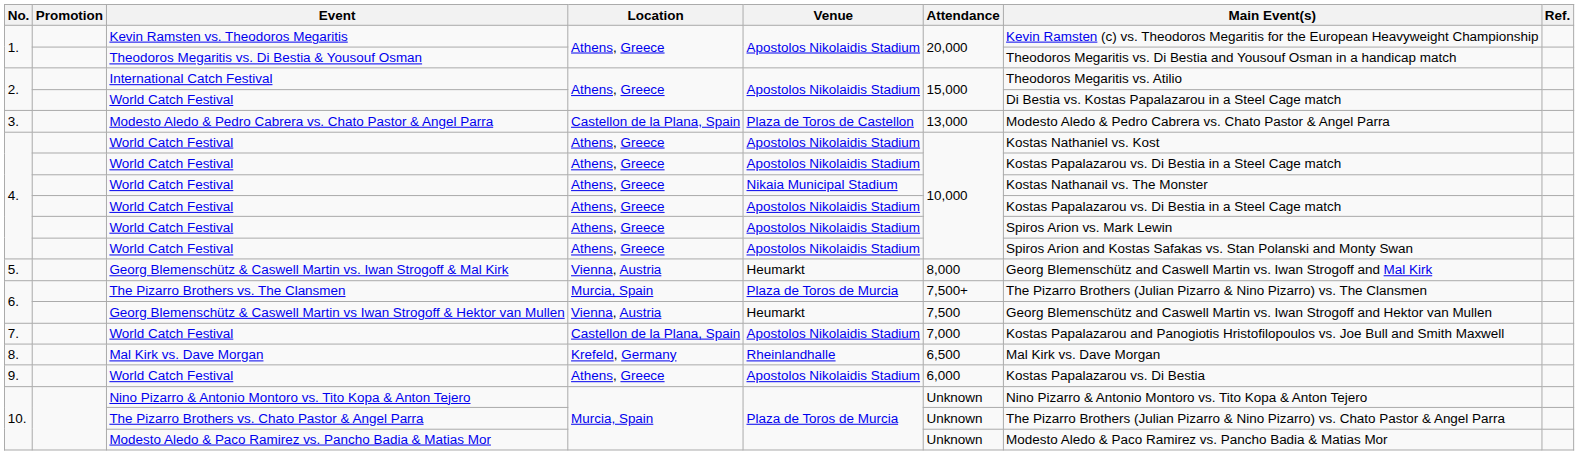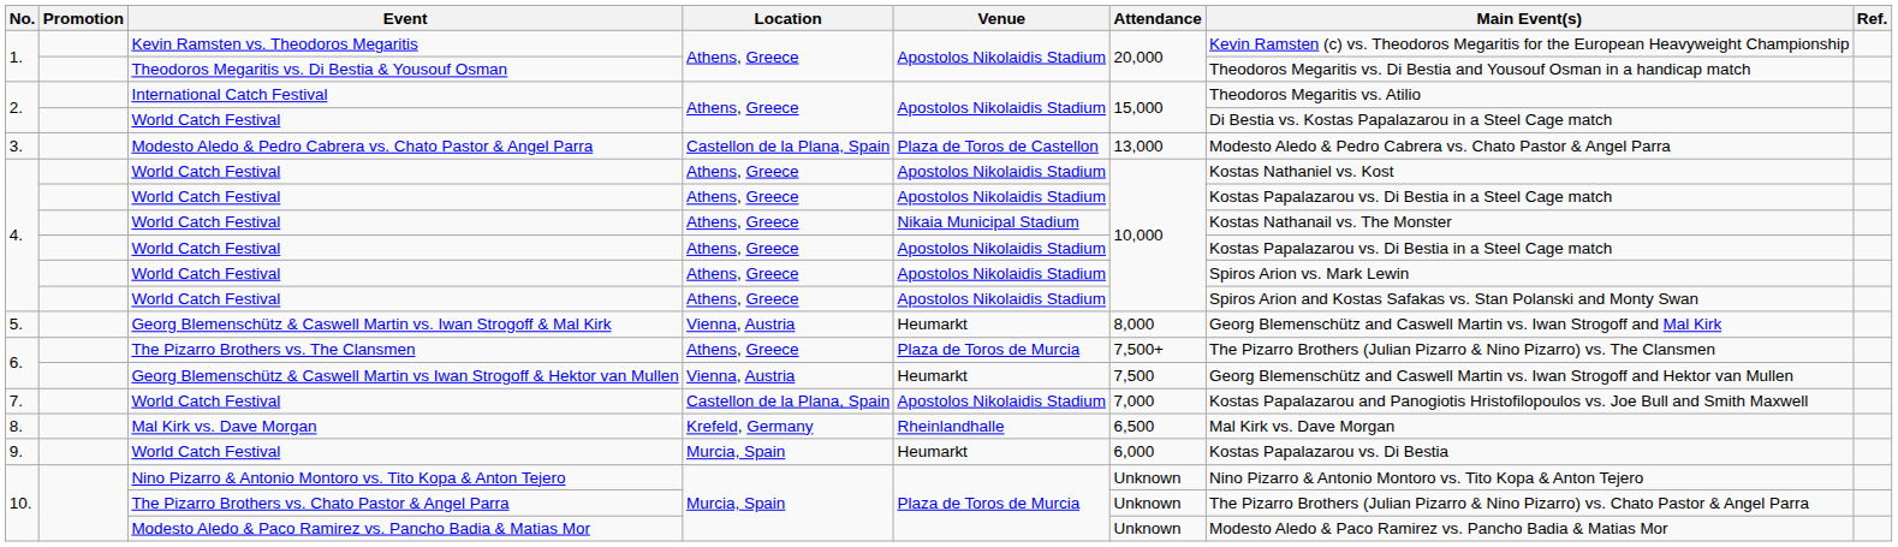The Pizarro Brothers vs. The Clansmen | Location: Murcia, Spain -> Athens, Greece
9. / World Catch Festival | Location: Athens, Greece -> Murcia, Spain
9. / World Catch Festival | Venue: Apostolos Nikolaidis Stadium -> Heumarkt
